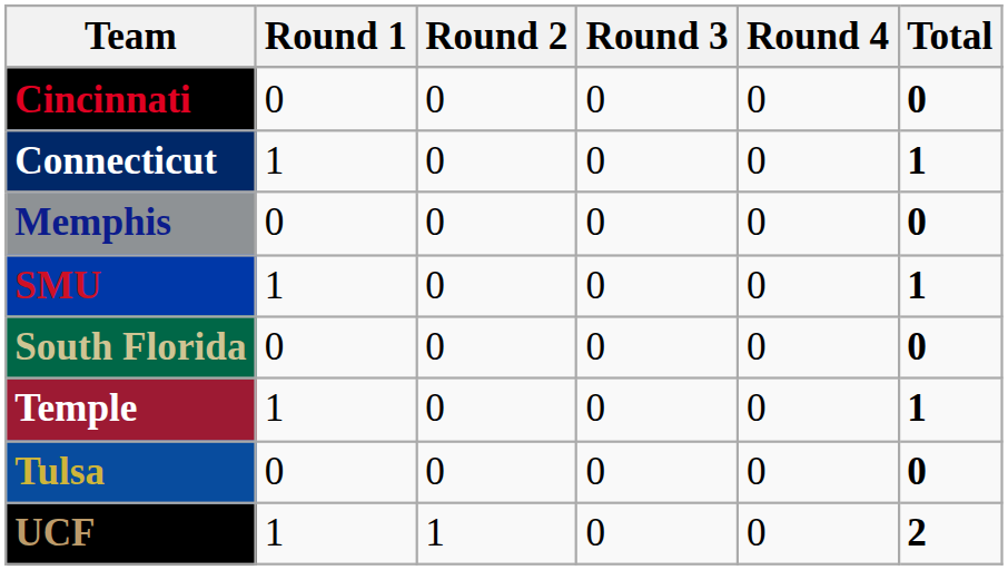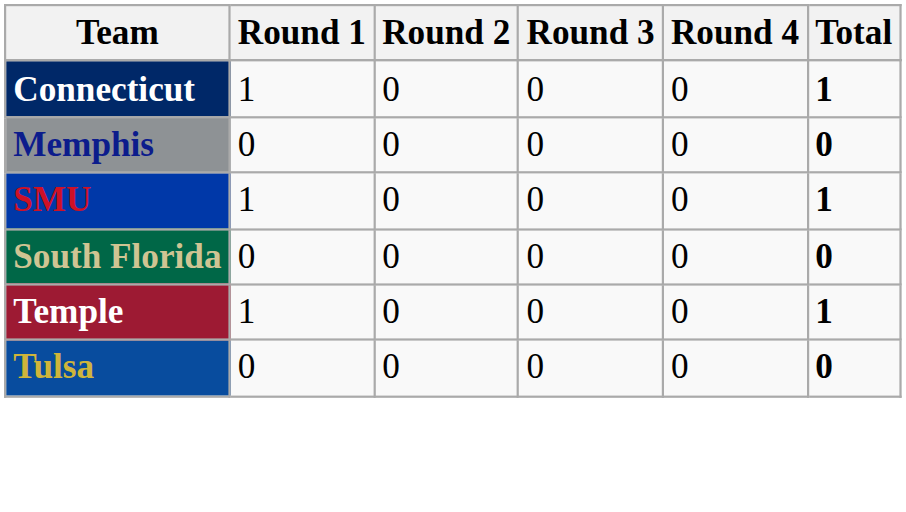- row: Cincinnati | 0 | 0 | 0 | 0 | 0
- row: UCF | 1 | 1 | 0 | 0 | 2
